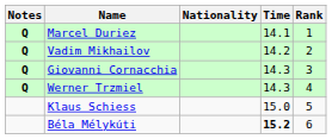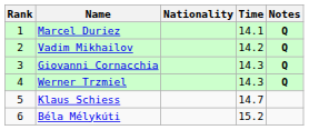columns swapped: Rank <-> Notes
Klaus Schiess | Time: 15.0 -> 14.7
Béla Mélykúti | Time: bold -> normal
